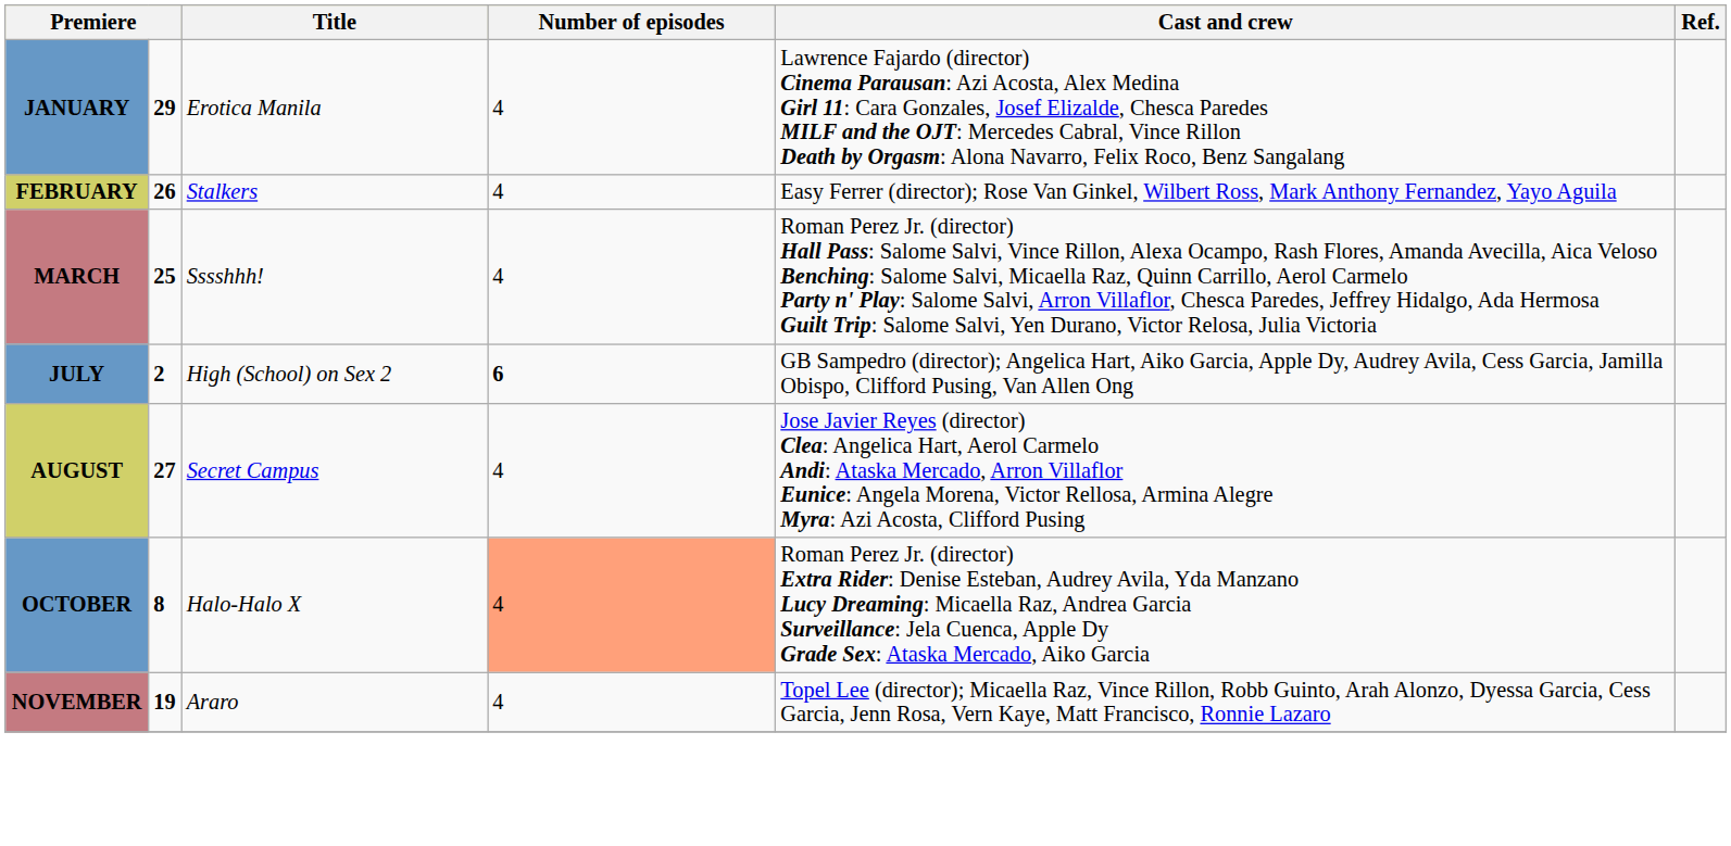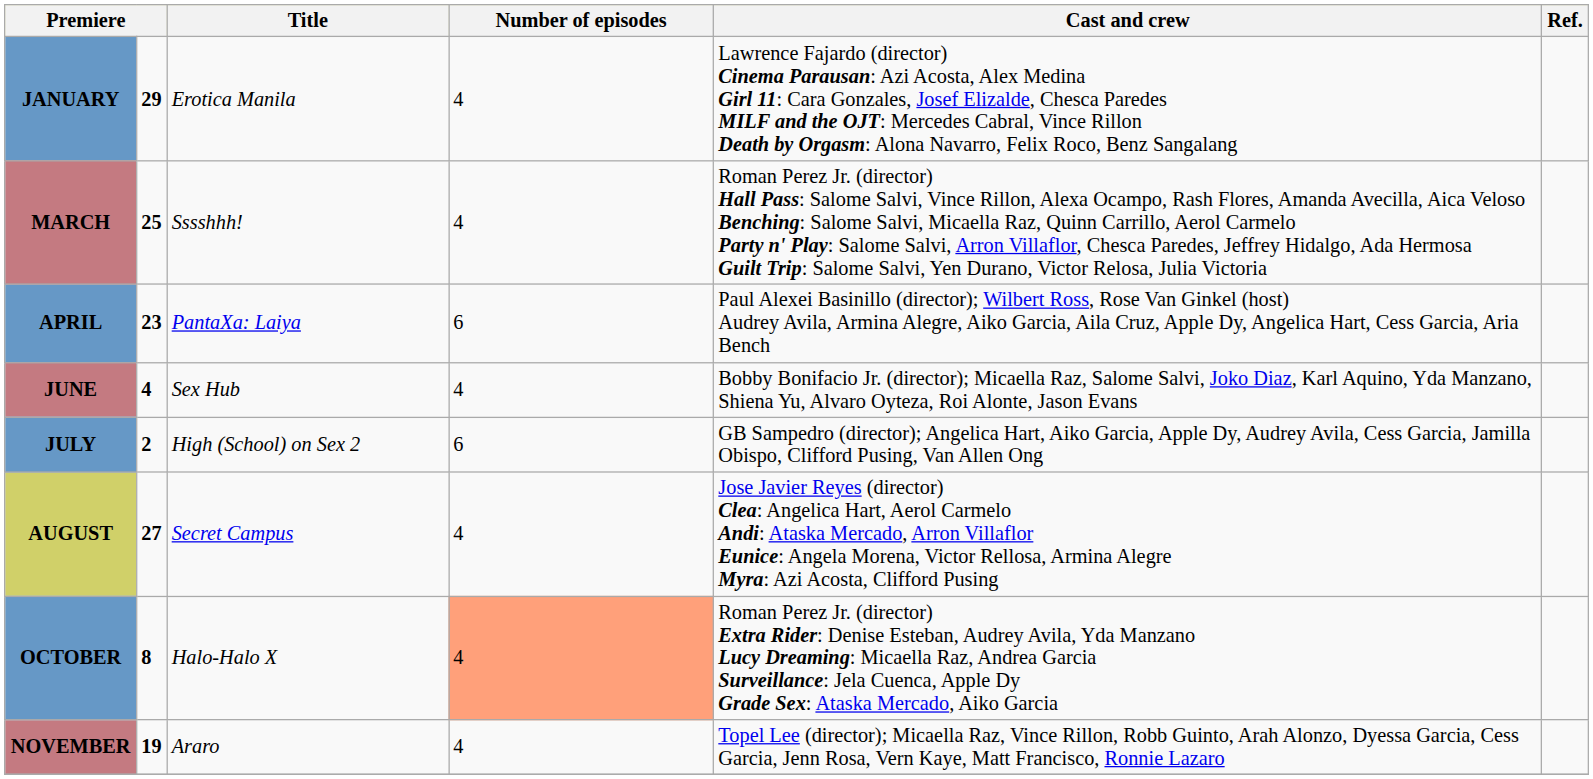- row: FEBRUARY | 26 | Stalkers | 4 | Easy Ferrer (director); Rose Van Ginkel, Wilbert Ross, Mark Anthony Fernandez, Yayo Aguila
+ row: APRIL | 23 | PantaXa: Laiya | 6 | Paul Alexei Basinillo (director); Wilbert Ross, Rose Van Ginkel (host) Audrey Avila, Armina Alegre, Aiko Garcia, Aila Cruz, Apple Dy, Angelica Hart, Cess Garcia, Aria Bench
+ row: JUNE | 4 | Sex Hub | 4 | Bobby Bonifacio Jr. (director); Micaella Raz, Salome Salvi, Joko Diaz, Karl Aquino, Yda Manzano, Shiena Yu, Alvaro Oyteza, Roi Alonte, Jason Evans
JULY | Number of episodes: bold -> normal
